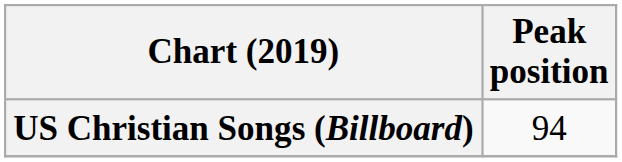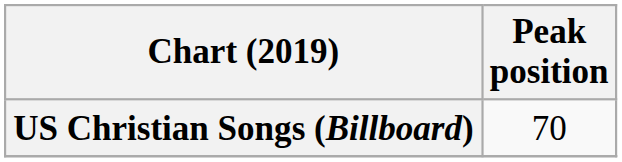US Christian Songs (Billboard) | Peak position: 94 -> 70
